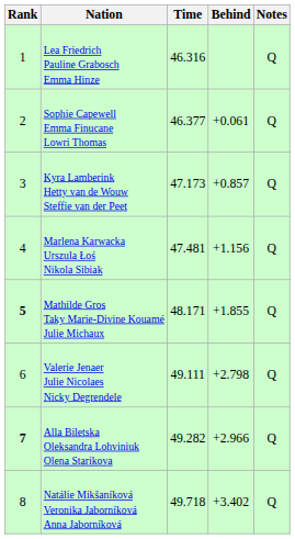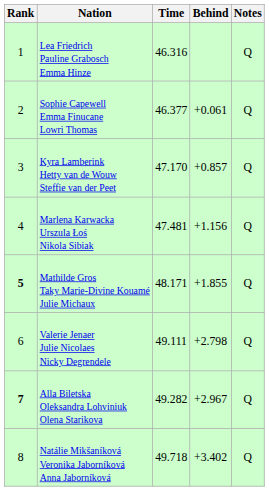Kyra Lamberink Hetty van de Wouw Steffie van der Peet | Time: 47.173 -> 47.170
Alla Biletska Oleksandra Lohviniuk Olena Starikova | Behind: +2.966 -> +2.967
